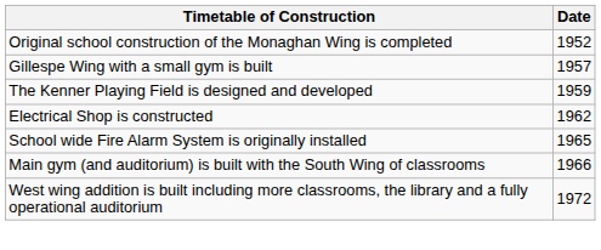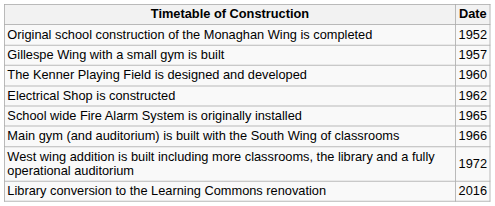The Kenner Playing Field is designed and developed | Date: 1959 -> 1960
+ row: Library conversion to the Learning Commons renovation | 2016
